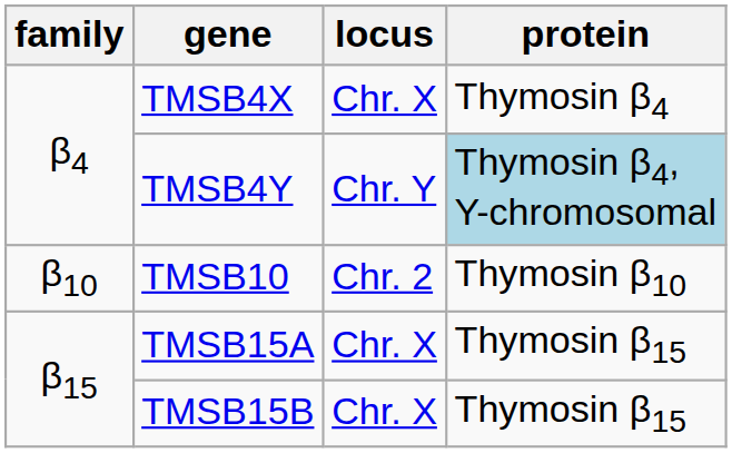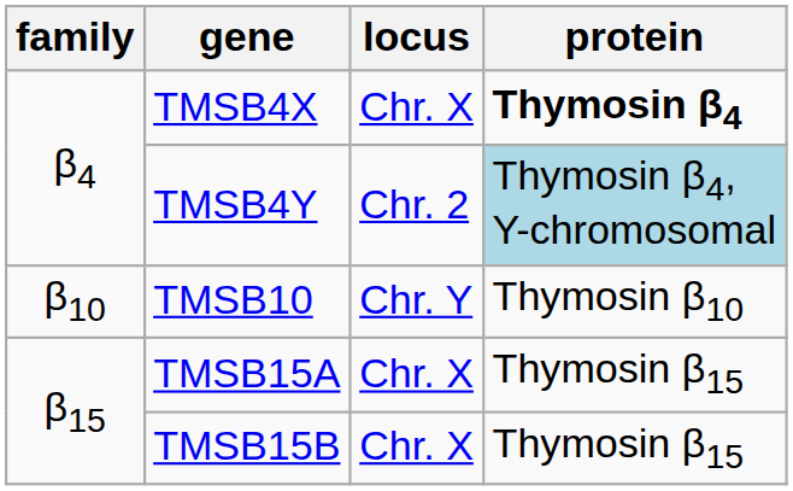TMSB4X | protein: normal -> bold
TMSB4Y | locus: Chr. Y -> Chr. 2
TMSB10 | locus: Chr. 2 -> Chr. Y
